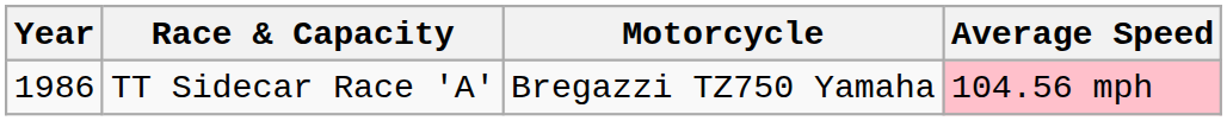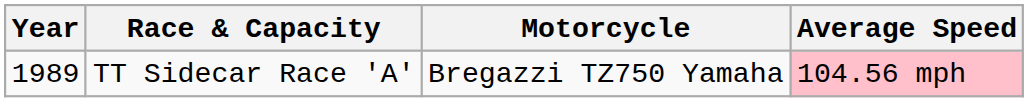TT Sidecar Race 'A' | Year: 1986 -> 1989
